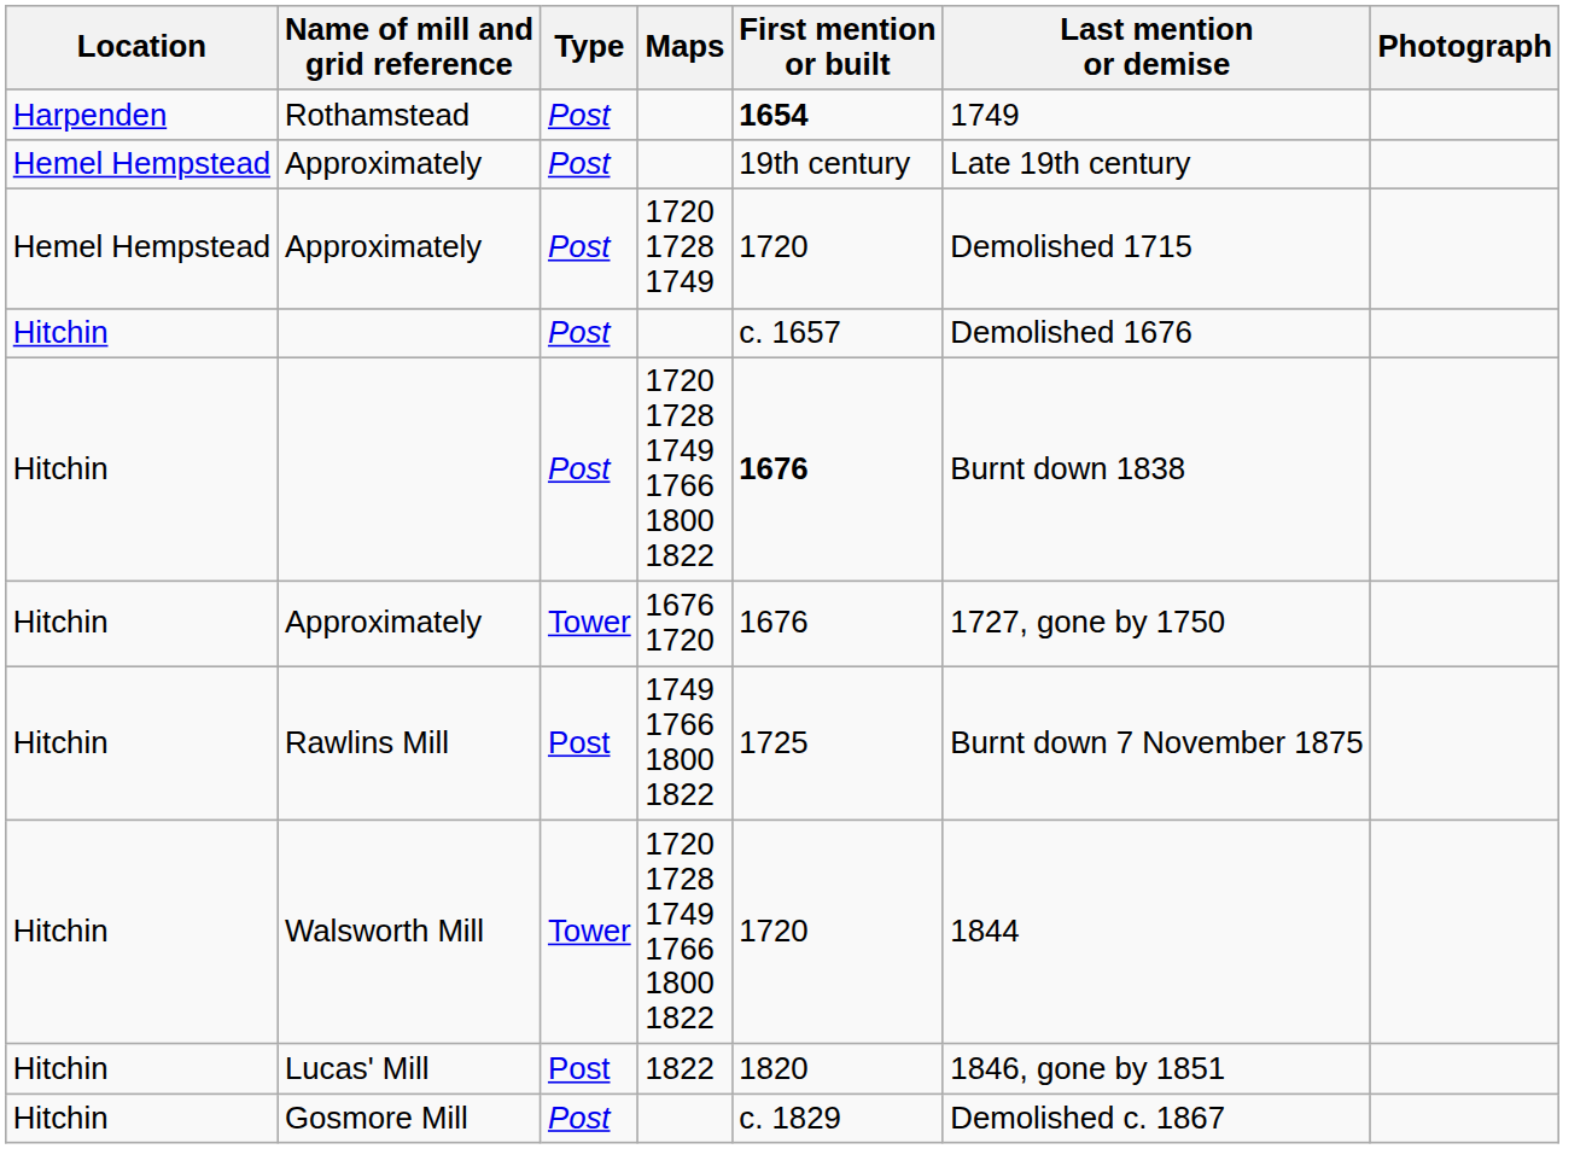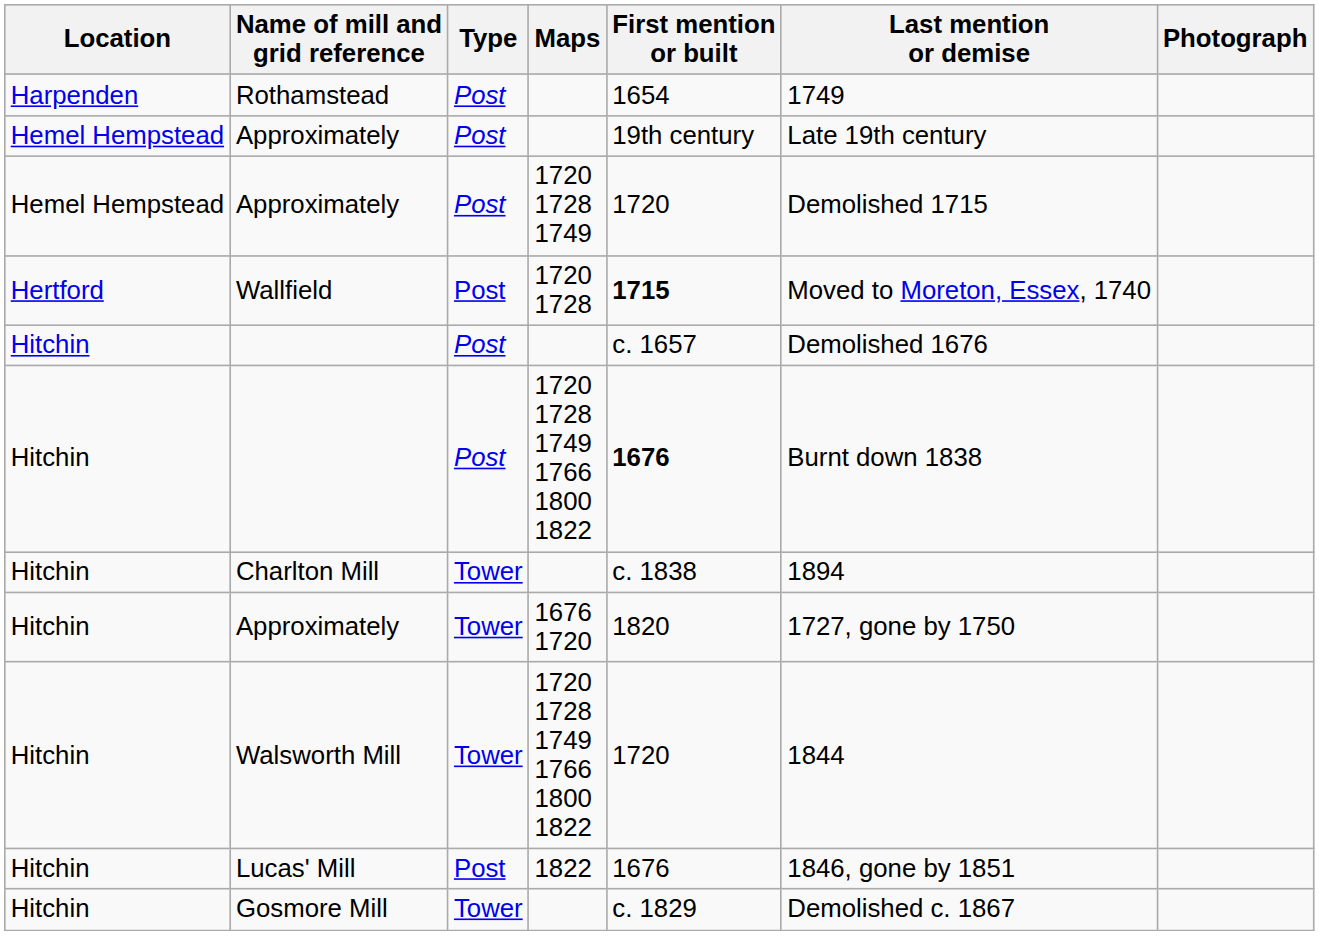Rothamstead | First mention or built: bold -> normal
+ row: Hertford | Wallfield | Post | 1720 1728 | 1715 | Moved to Moreton, Essex, 1740
+ row: Hitchin | Charlton Mill | Tower | c. 1838 | 1894
Approximately / 1676 1720 | First mention or built: 1676 -> 1820
- row: Hitchin | Rawlins Mill | Post | 1749 1766 1800 1822 | 1725 | Burnt down 7 November 1875
Lucas' Mill | First mention or built: 1820 -> 1676
Gosmore Mill | Type: Post -> Tower
